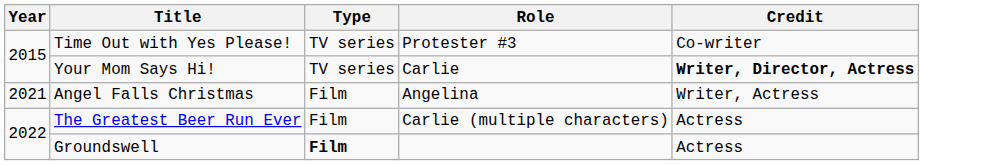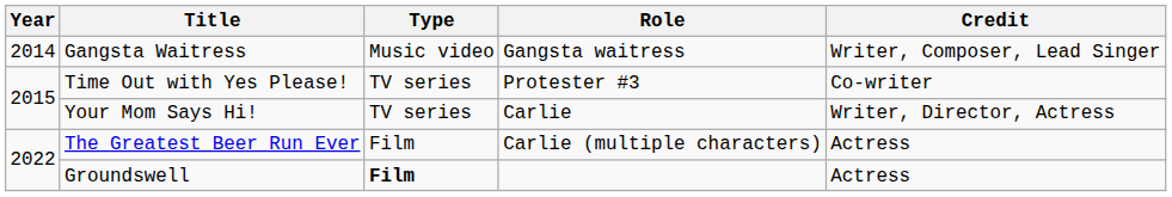+ row: 2014 | Gangsta Waitress | Music video | Gangsta waitress | Writer, Composer, Lead Singer
Your Mom Says Hi! | Credit: bold -> normal
- row: 2021 | Angel Falls Christmas | Film | Angelina | Writer, Actress
